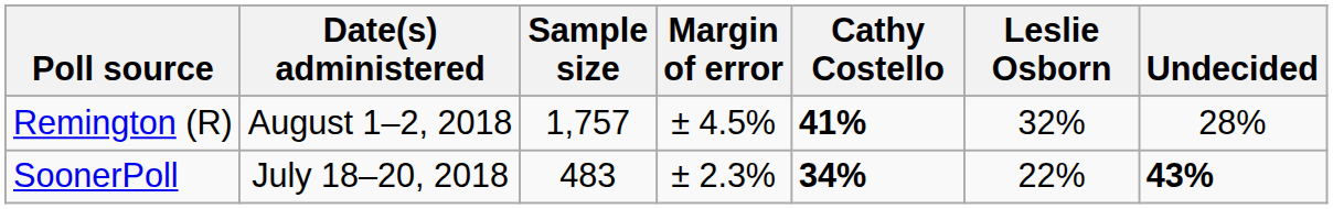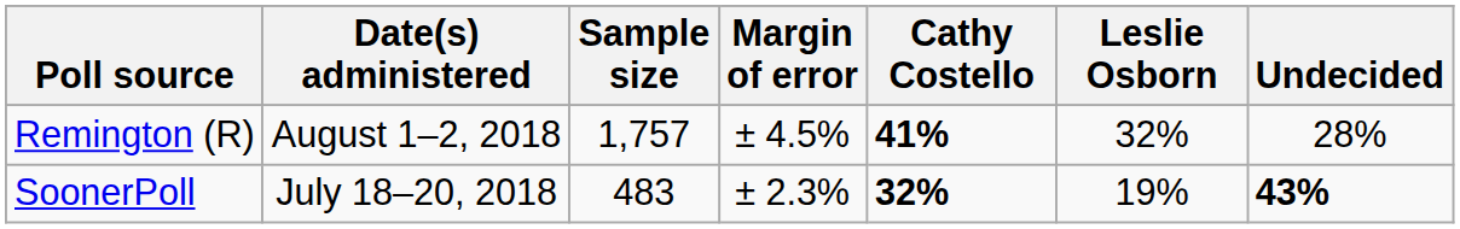SoonerPoll | Cathy Costello: 34% -> 32%
SoonerPoll | Leslie Osborn: 22% -> 19%
